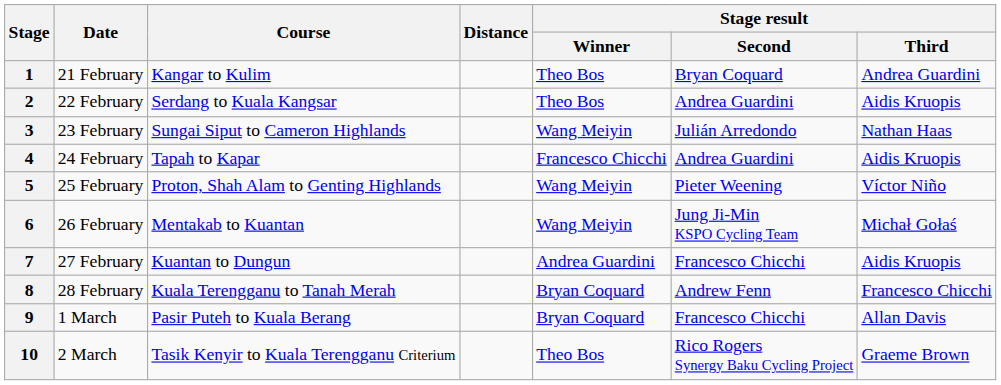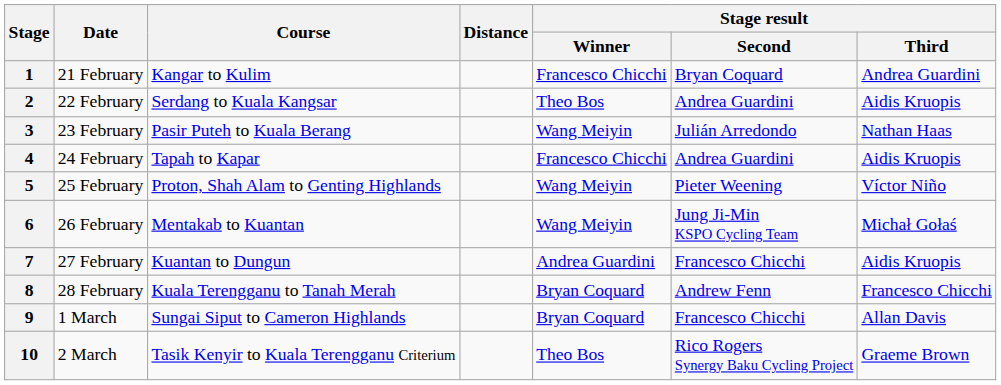1 | Stage result / Winner: Theo Bos -> Francesco Chicchi
3 | Course: Sungai Siput to Cameron Highlands -> Pasir Puteh to Kuala Berang
9 | Course: Pasir Puteh to Kuala Berang -> Sungai Siput to Cameron Highlands
